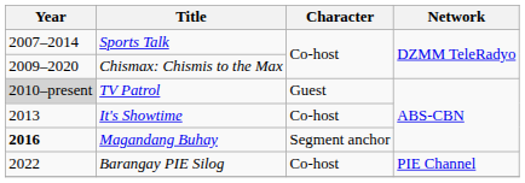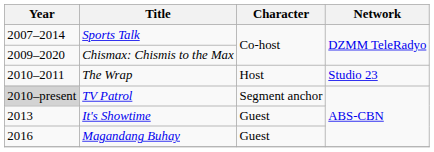+ row: 2010–2011 | The Wrap | Host | Studio 23
TV Patrol | Character: Guest -> Segment anchor
It's Showtime | Character: Co-host -> Guest
Magandang Buhay | Year: bold -> normal
Magandang Buhay | Character: Segment anchor -> Guest
- row: 2022 | Barangay PIE Silog | Co-host | PIE Channel
